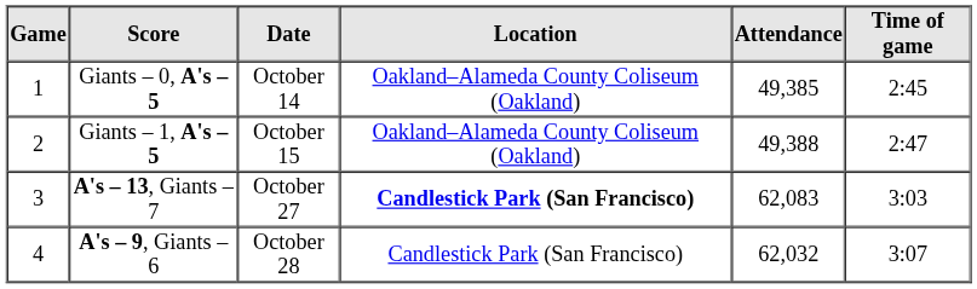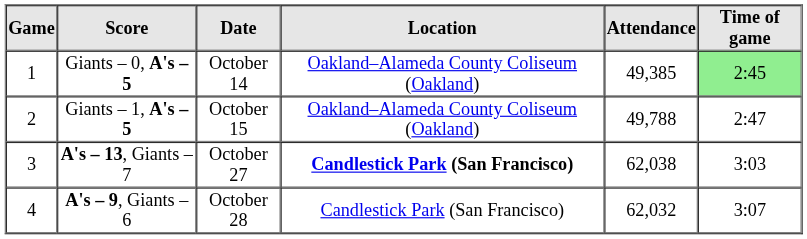Giants – 0, A's – 5 | Time of game: no background -> lightgreen background
Giants – 1, A's – 5 | Attendance: 49,388 -> 49,788
A's – 13, Giants – 7 | Attendance: 62,083 -> 62,038
